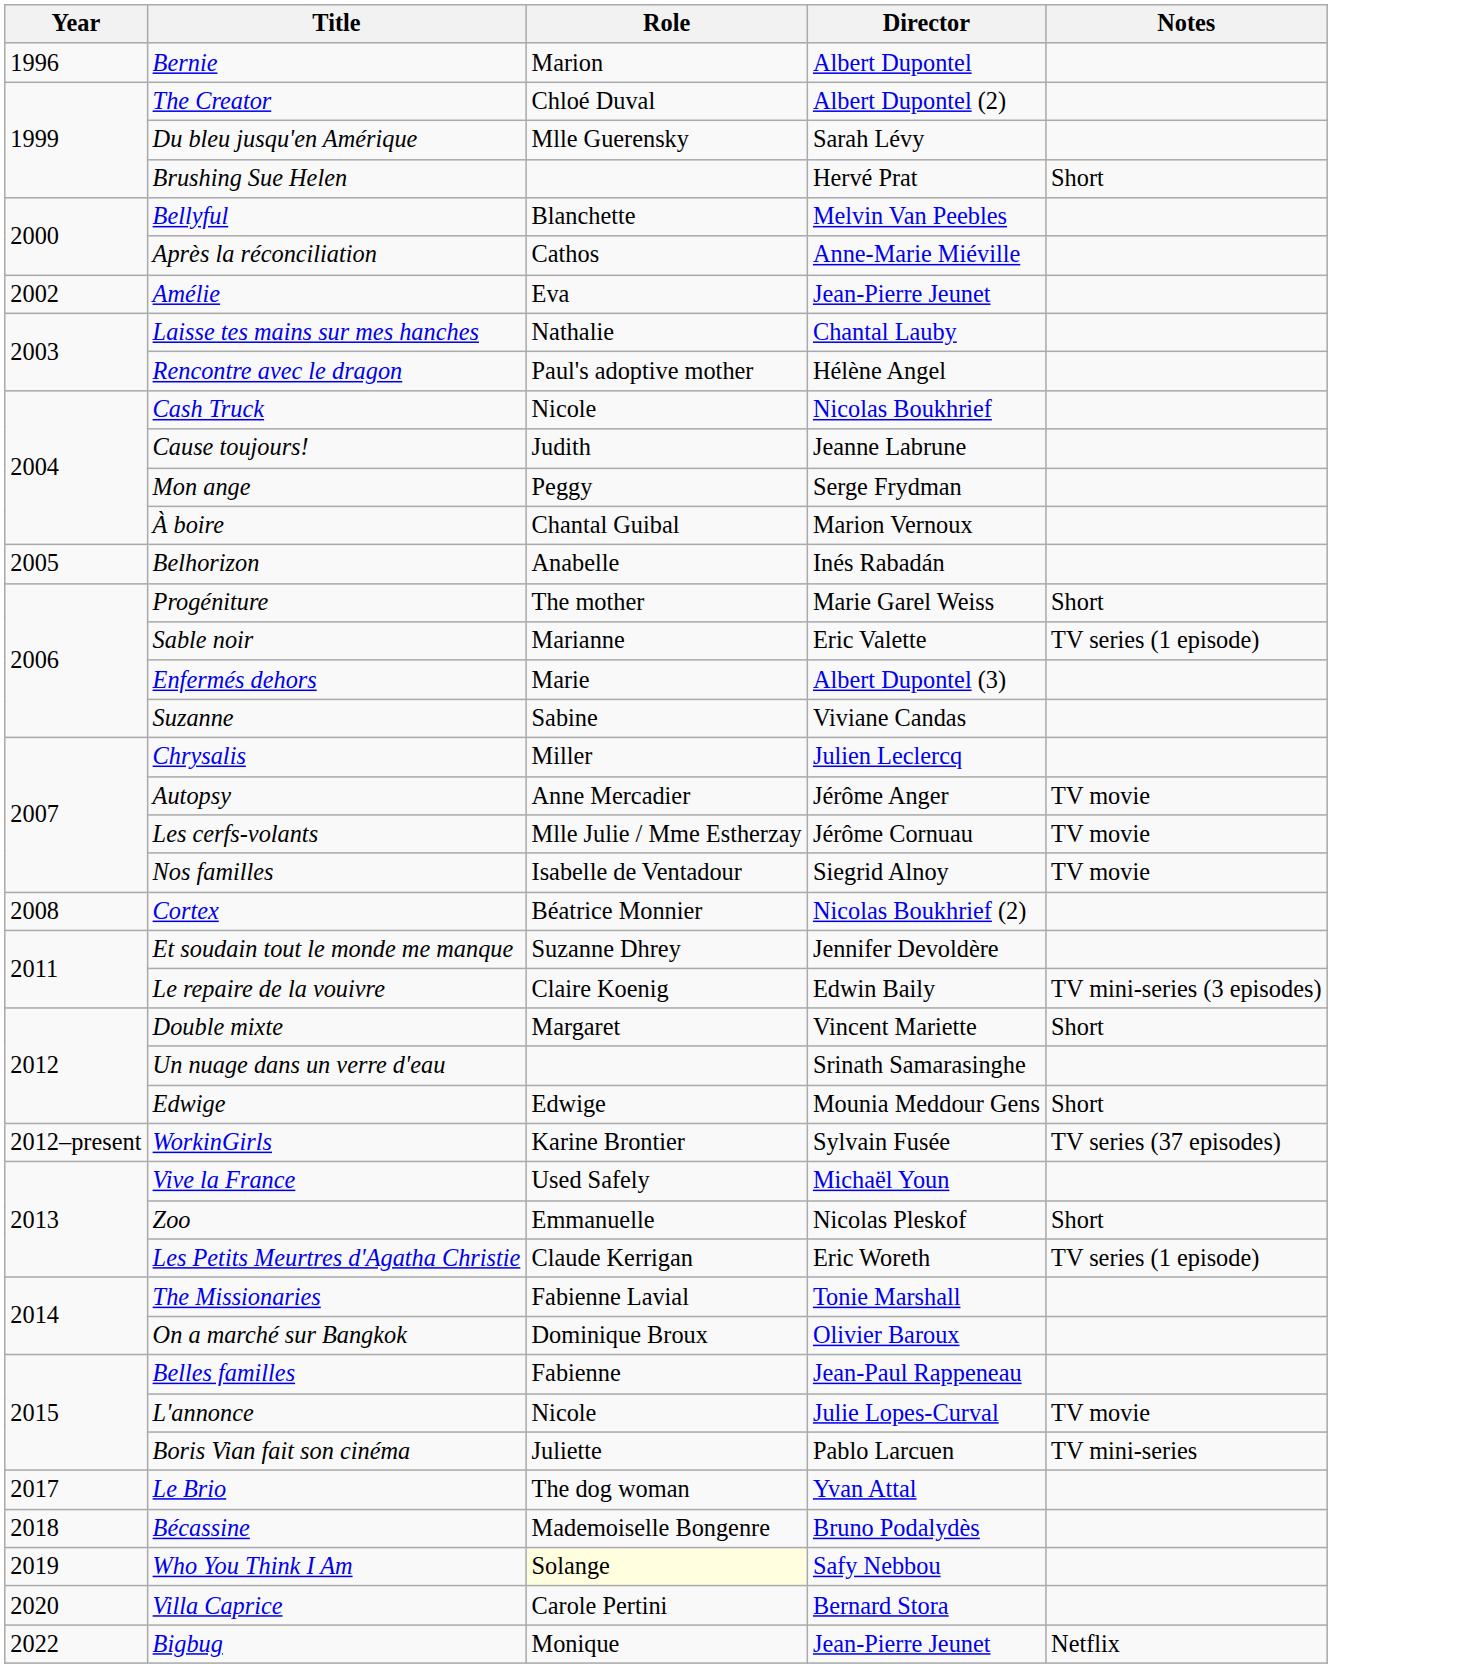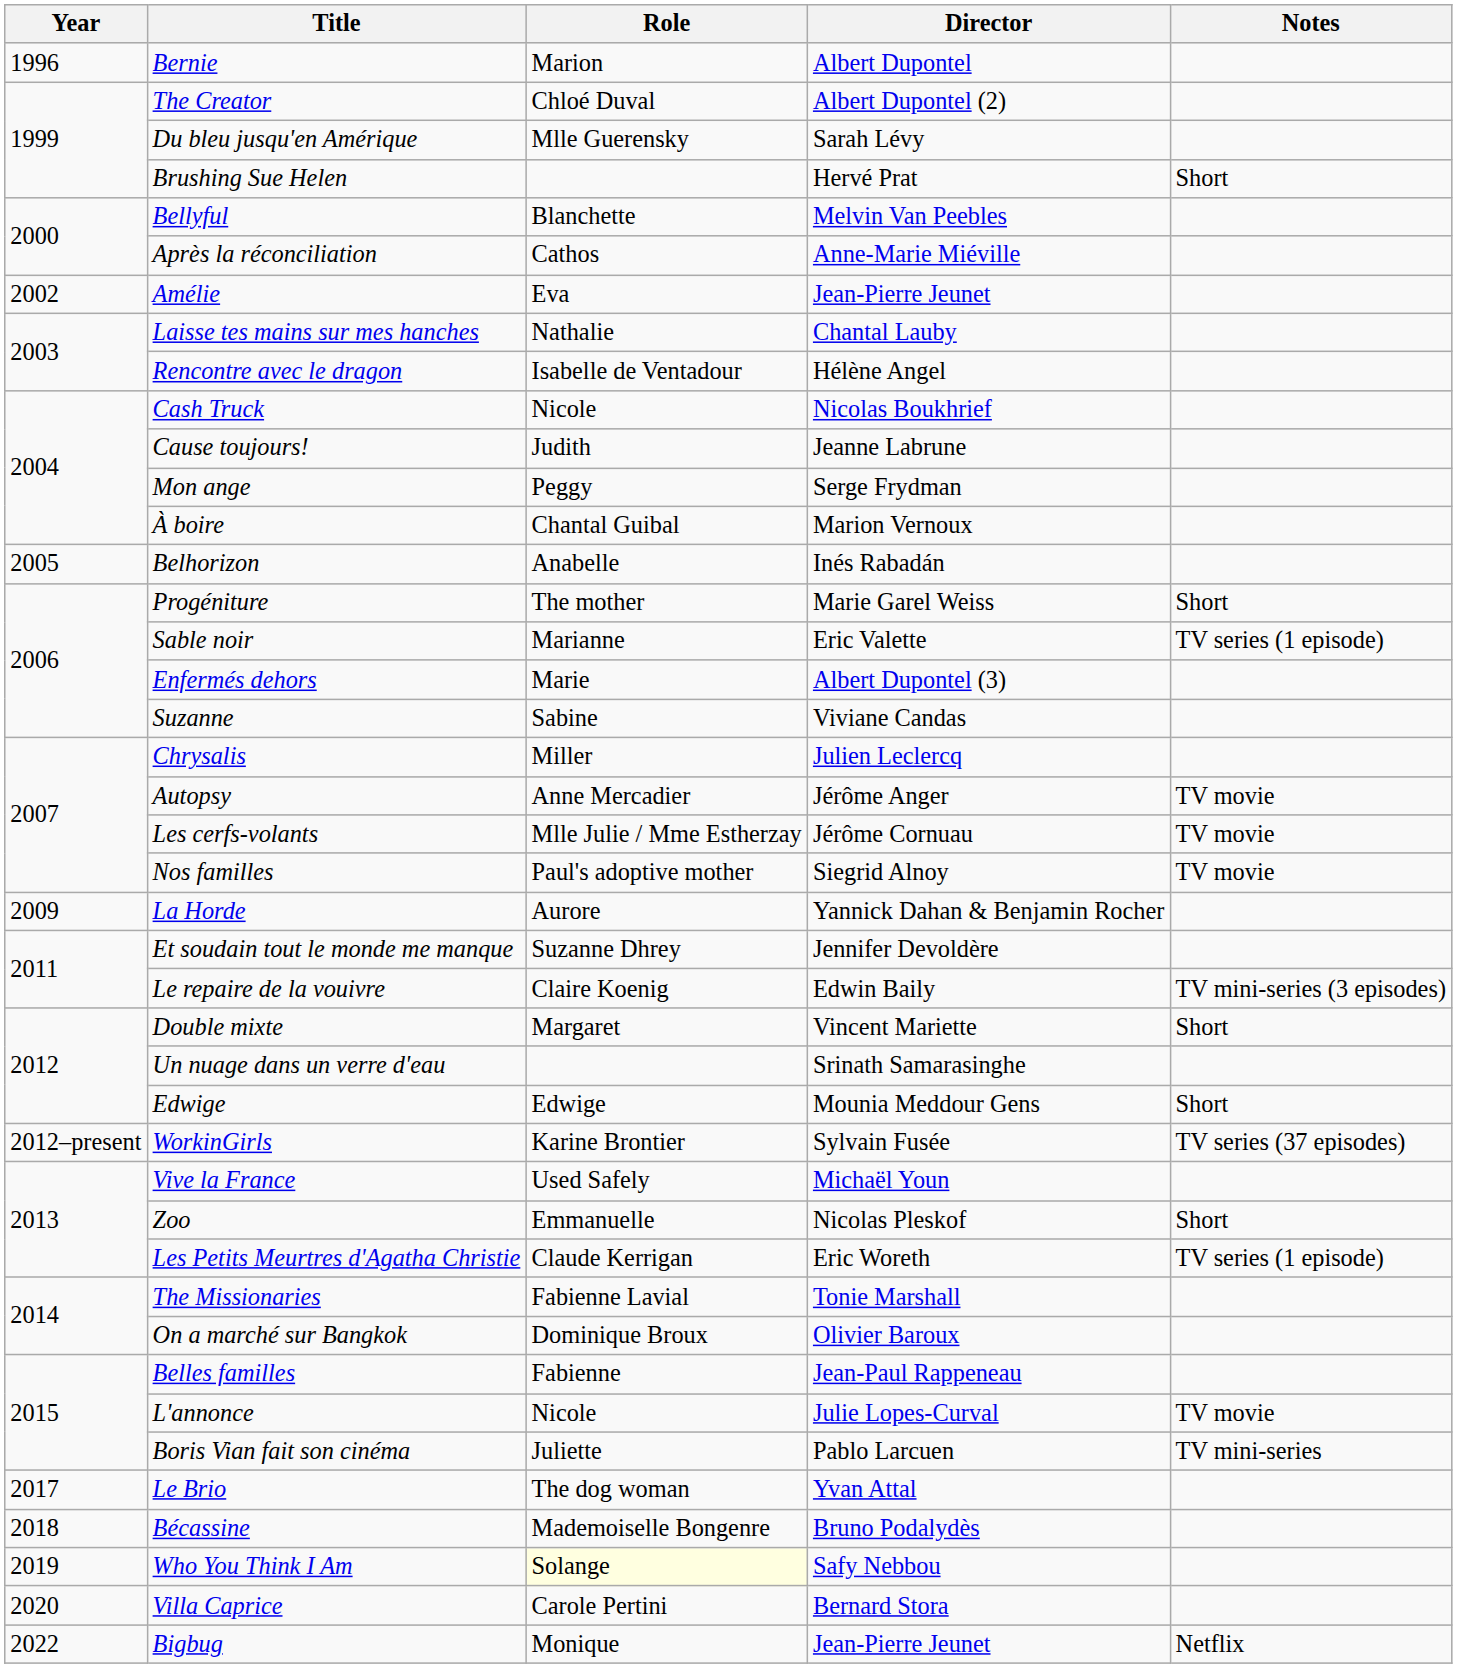Rencontre avec le dragon | Role: Paul's adoptive mother -> Isabelle de Ventadour
Nos familles | Role: Isabelle de Ventadour -> Paul's adoptive mother
- row: 2008 | Cortex | Béatrice Monnier | Nicolas Boukhrief (2)
+ row: 2009 | La Horde | Aurore | Yannick Dahan & Benjamin Rocher
